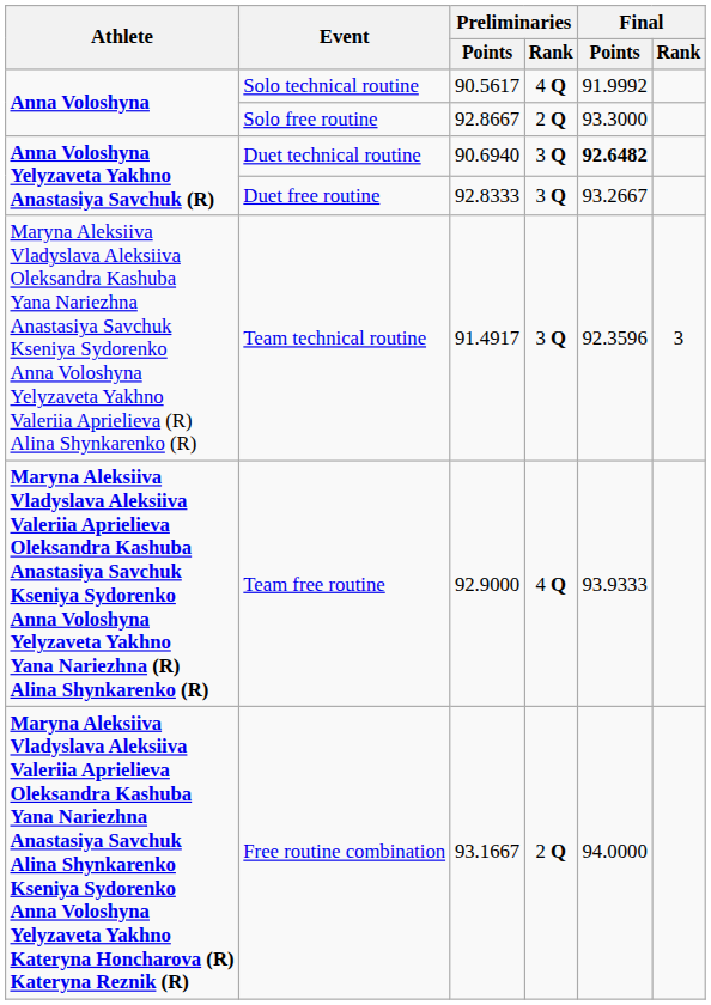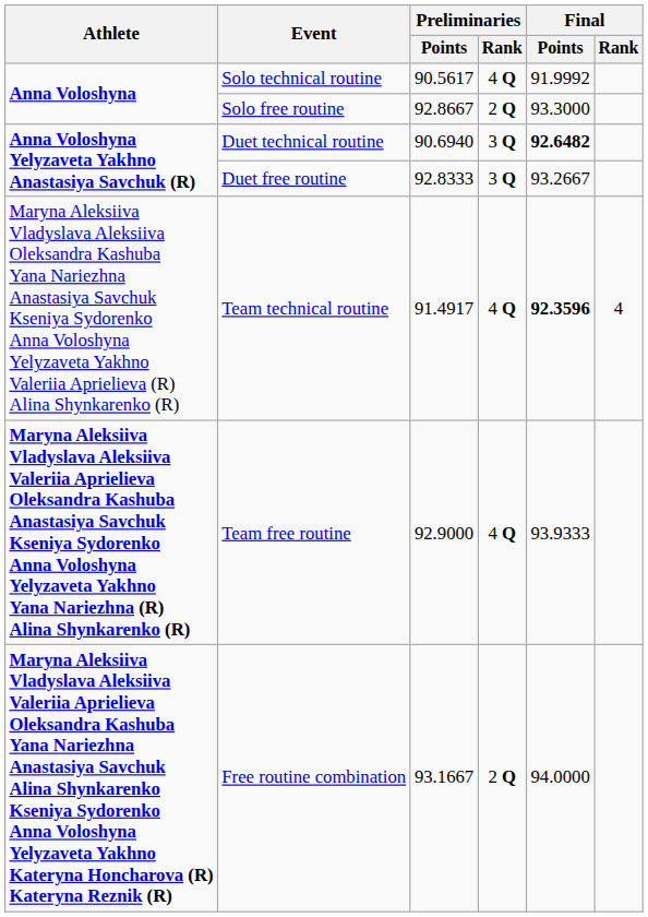Team technical routine | Preliminaries / Rank: 3 Q -> 4 Q
Team technical routine | Final / Points: normal -> bold
Team technical routine | Final / Rank: 3 -> 4
